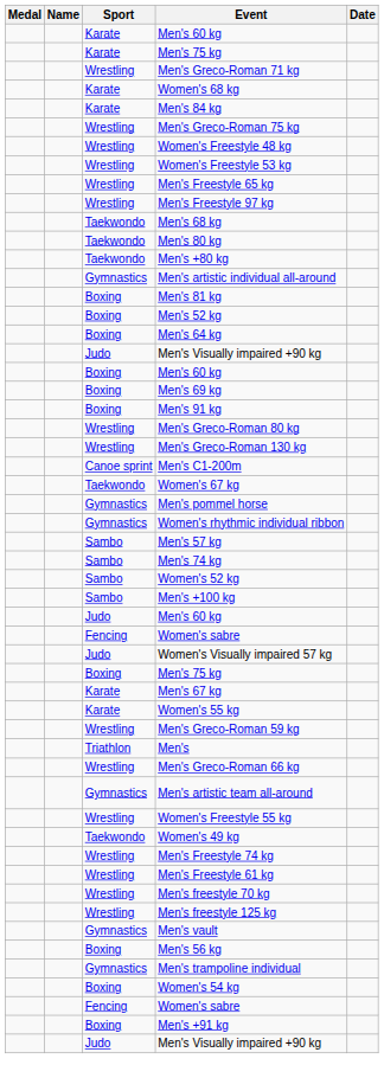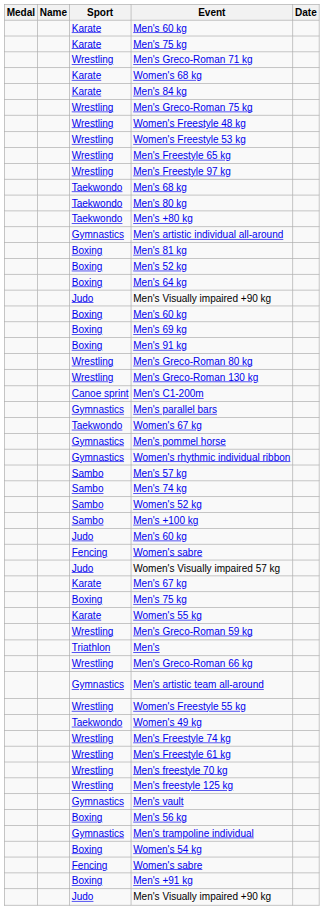+ row: Gymnastics | Men's parallel bars
rows swapped: Boxing / Men's 75 kg <-> Men's 67 kg
